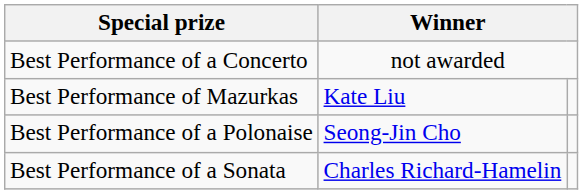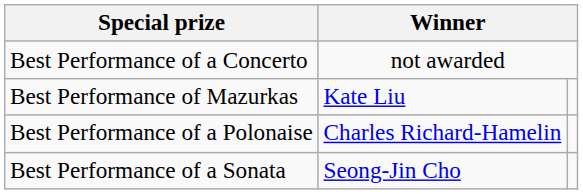Best Performance of a Polonaise | column 2: Seong-Jin Cho -> Charles Richard-Hamelin
Best Performance of a Sonata | column 2: Charles Richard-Hamelin -> Seong-Jin Cho
